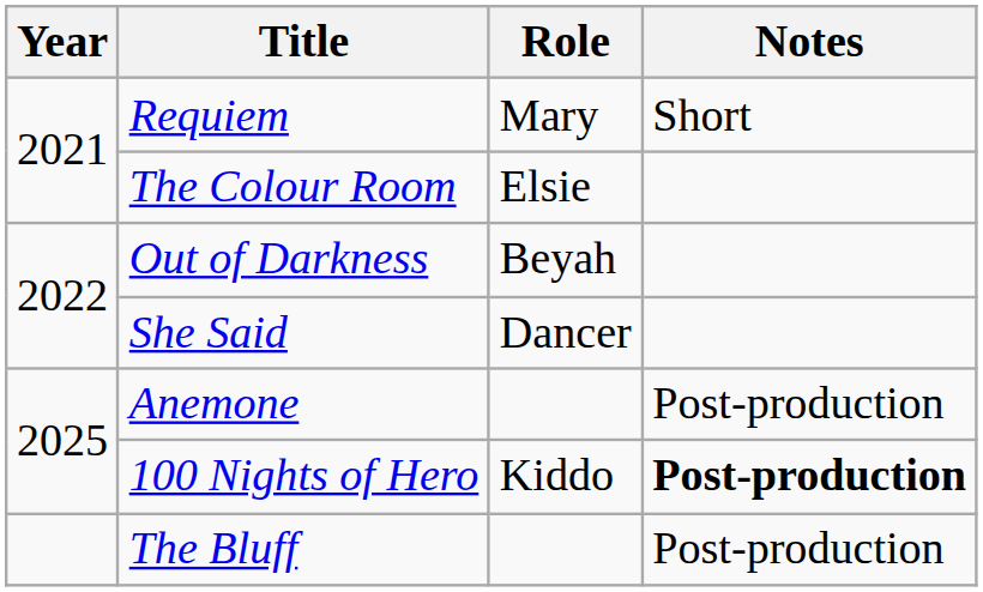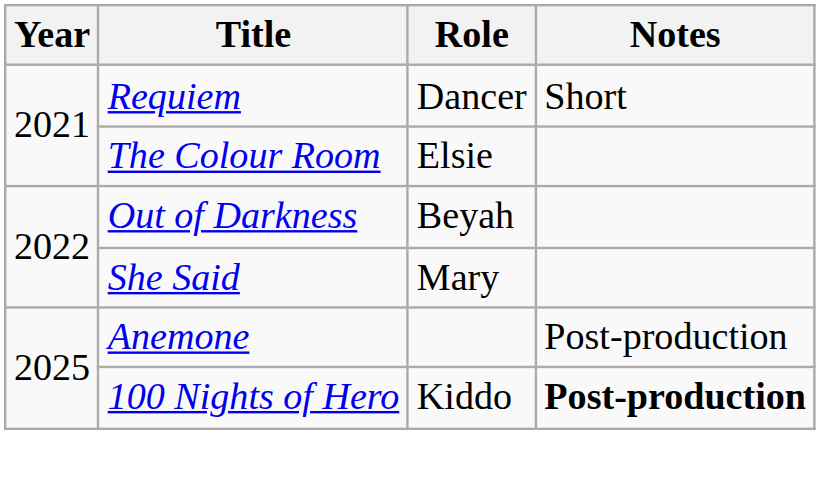Requiem | Role: Mary -> Dancer
She Said | Role: Dancer -> Mary
- row: The Bluff | Post-production
